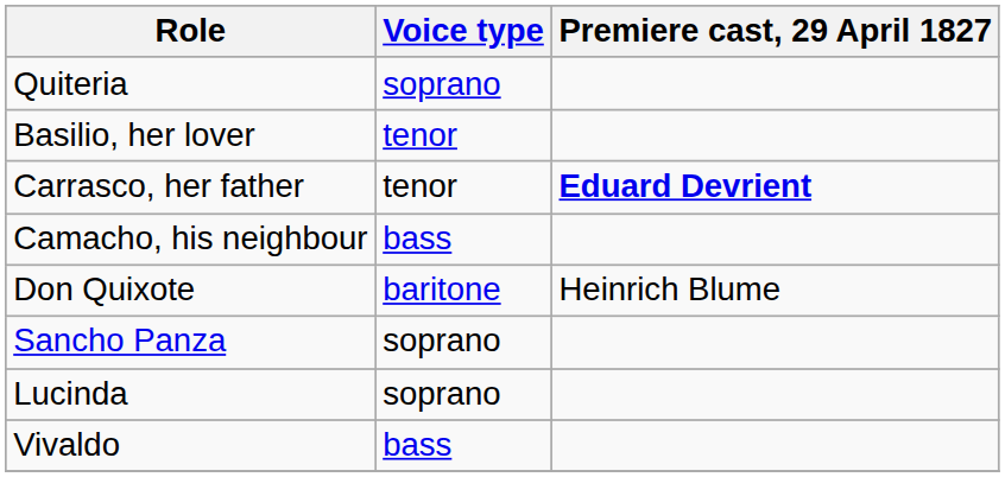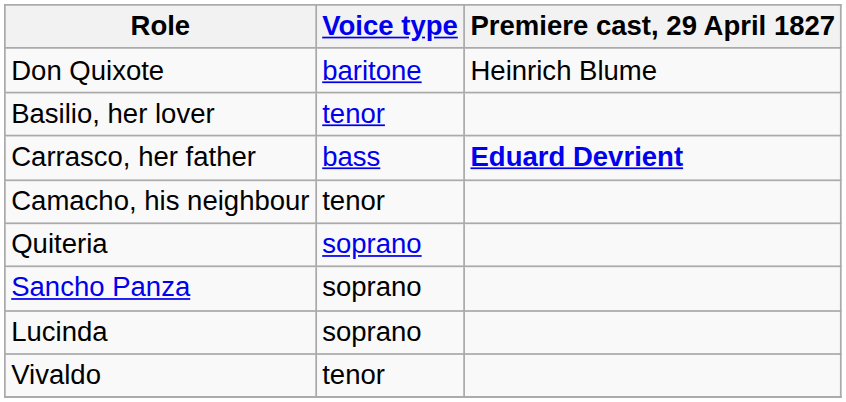rows swapped: Quiteria <-> Don Quixote
Carrasco, her father | Voice type: tenor -> bass
Camacho, his neighbour | Voice type: bass -> tenor
Vivaldo | Voice type: bass -> tenor
